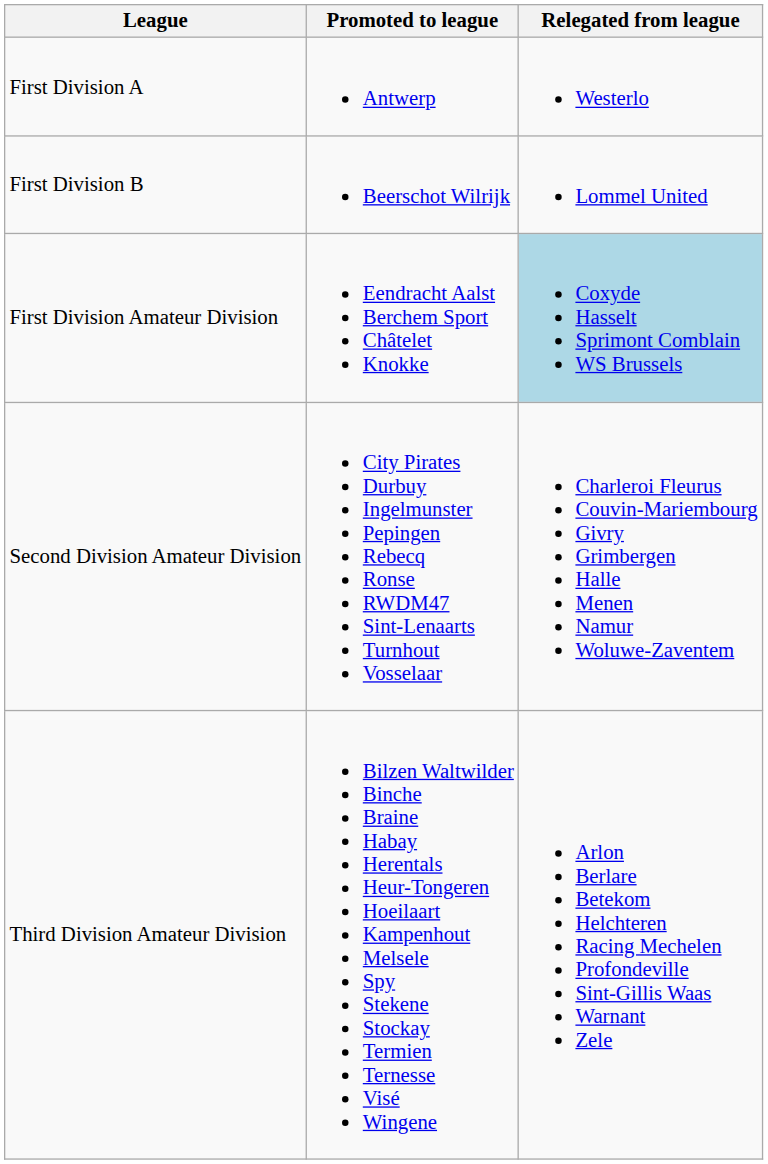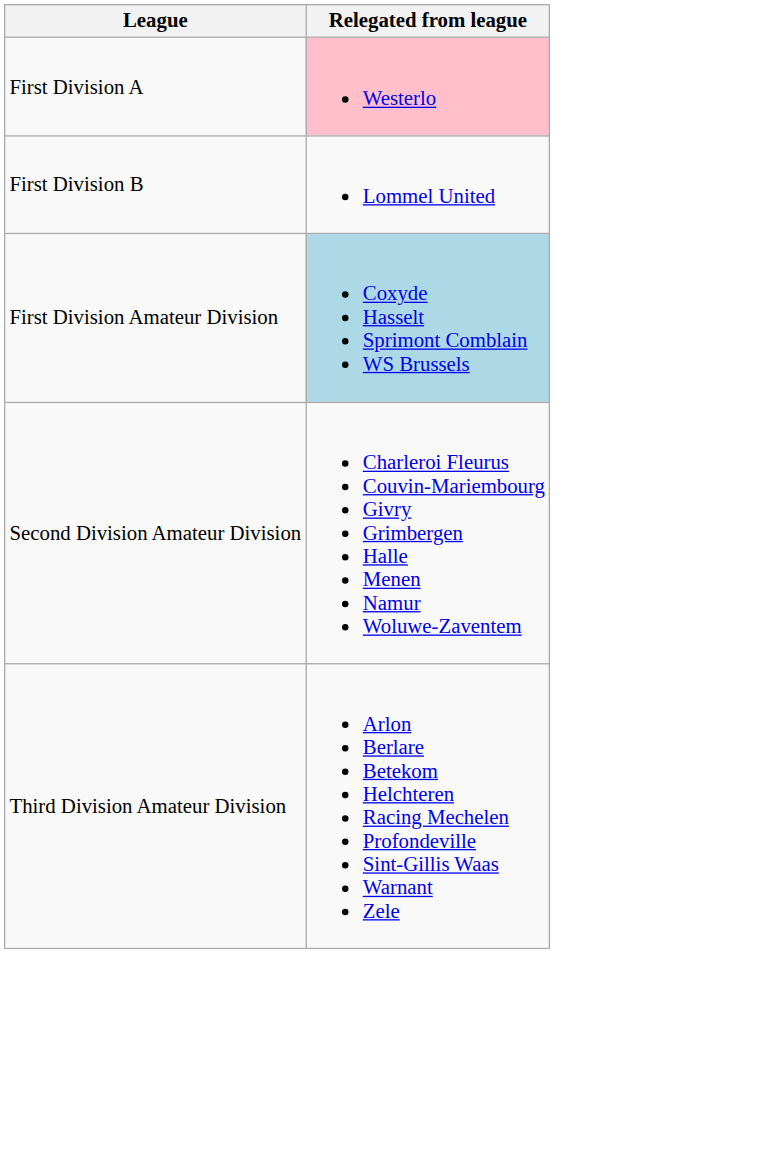- column: Promoted to league | Antwerp | Beerschot Wilrijk | Eendracht Aalst Berchem Sport Châtelet Knokke | City Pirates Durbuy Ingelmunster Pepingen Rebecq Ronse RWDM47 Sint-Lenaarts Turnhout Vosselaar | Bilzen Waltwilder Binche Braine Habay Herentals Heur-Tongeren Hoeilaart Kampenhout Melsele Spy Stekene Stockay Termien Ternesse Visé Wingene
First Division A | Relegated from league: no background -> pink background
